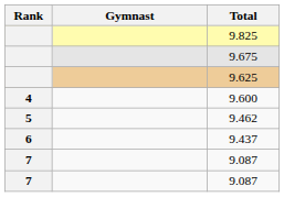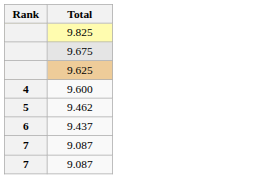- column: Gymnast
